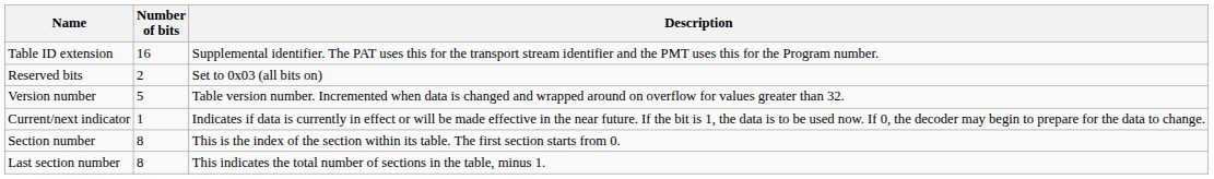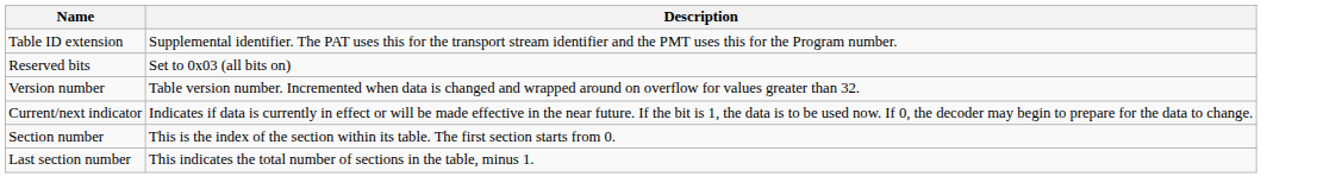- column: Number of bits | 16 | 2 | 5 | 1 | 8 | 8
